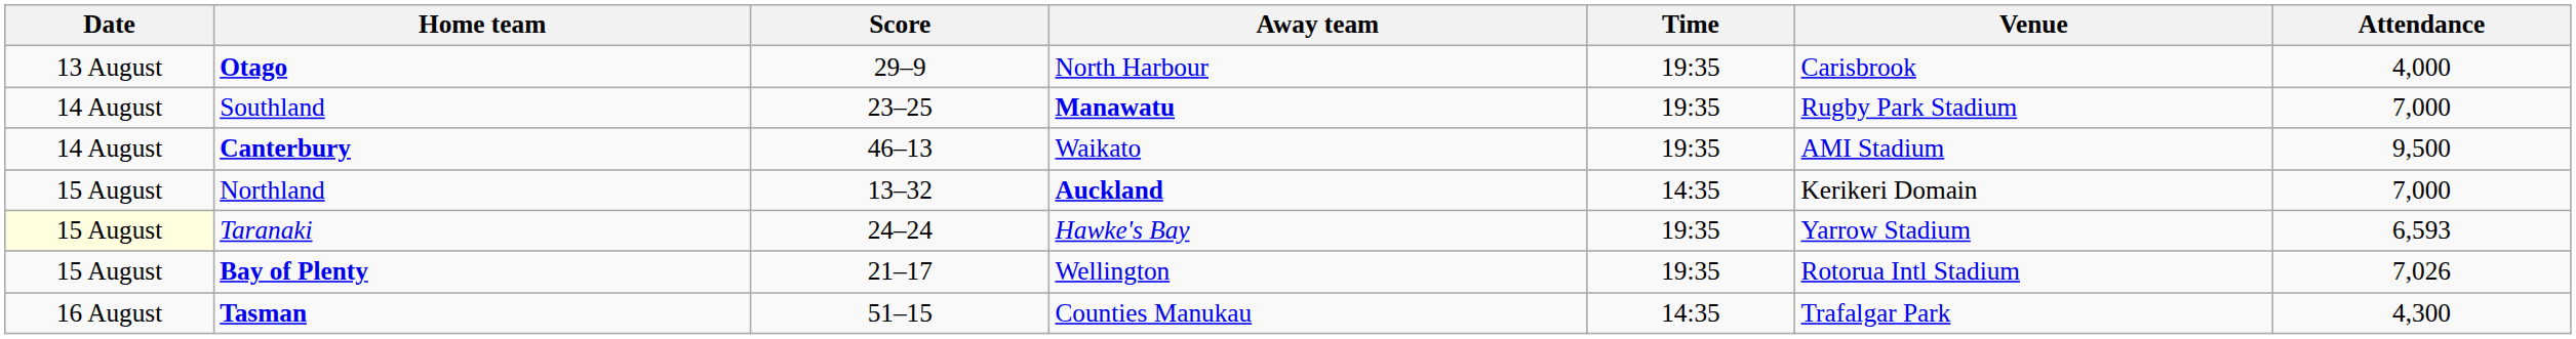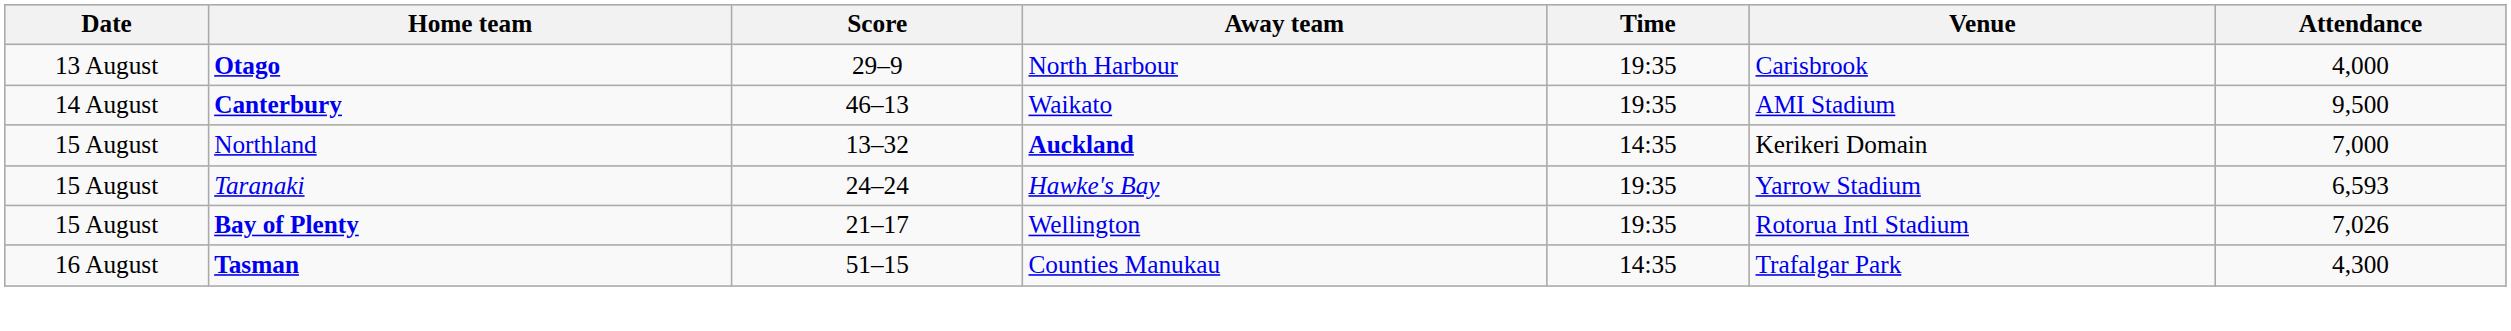- row: 14 August | Southland | 23–25 | Manawatu | 19:35 | Rugby Park Stadium | 7,000
Taranaki | Date: lightyellow background -> no background
